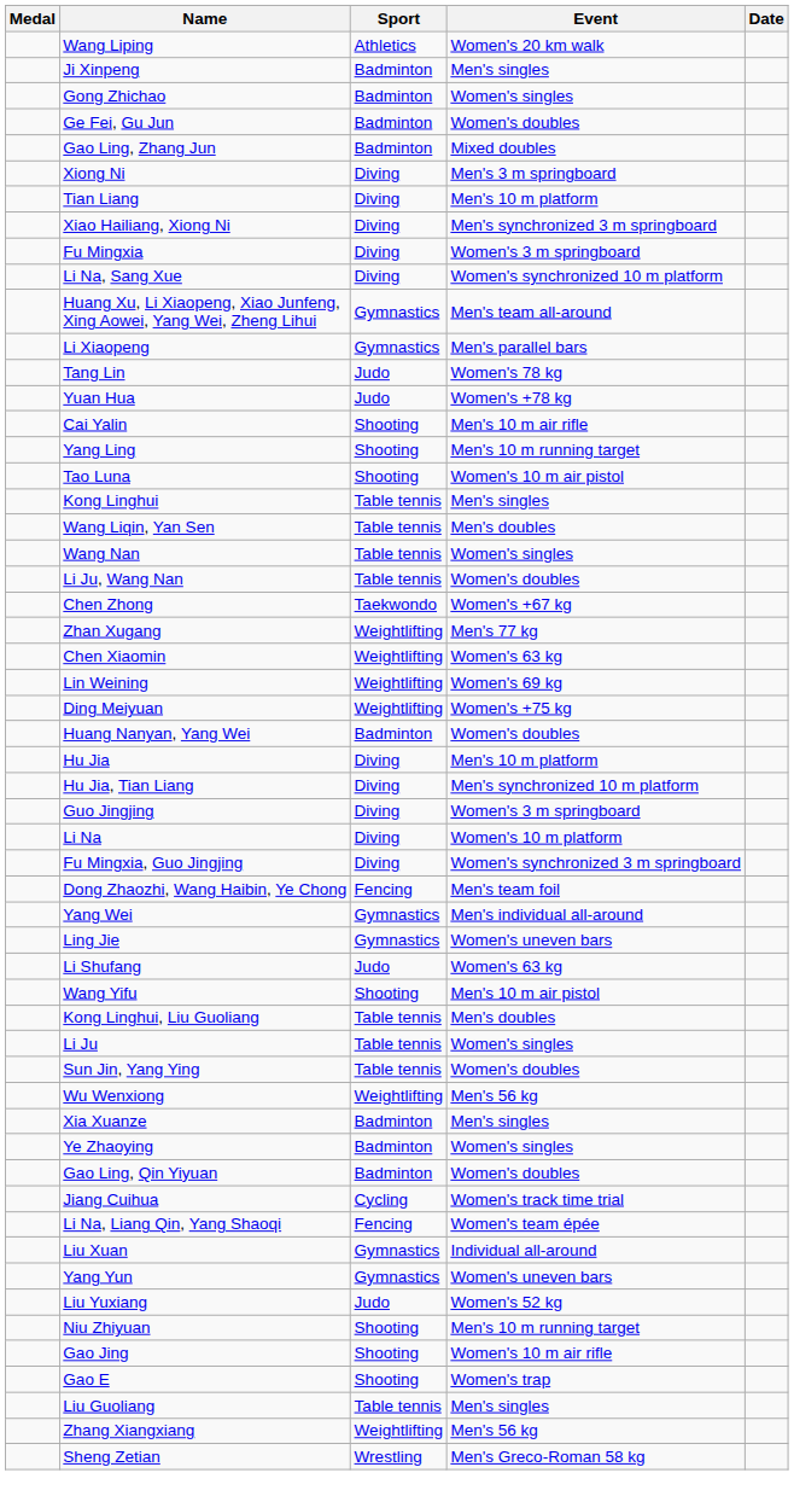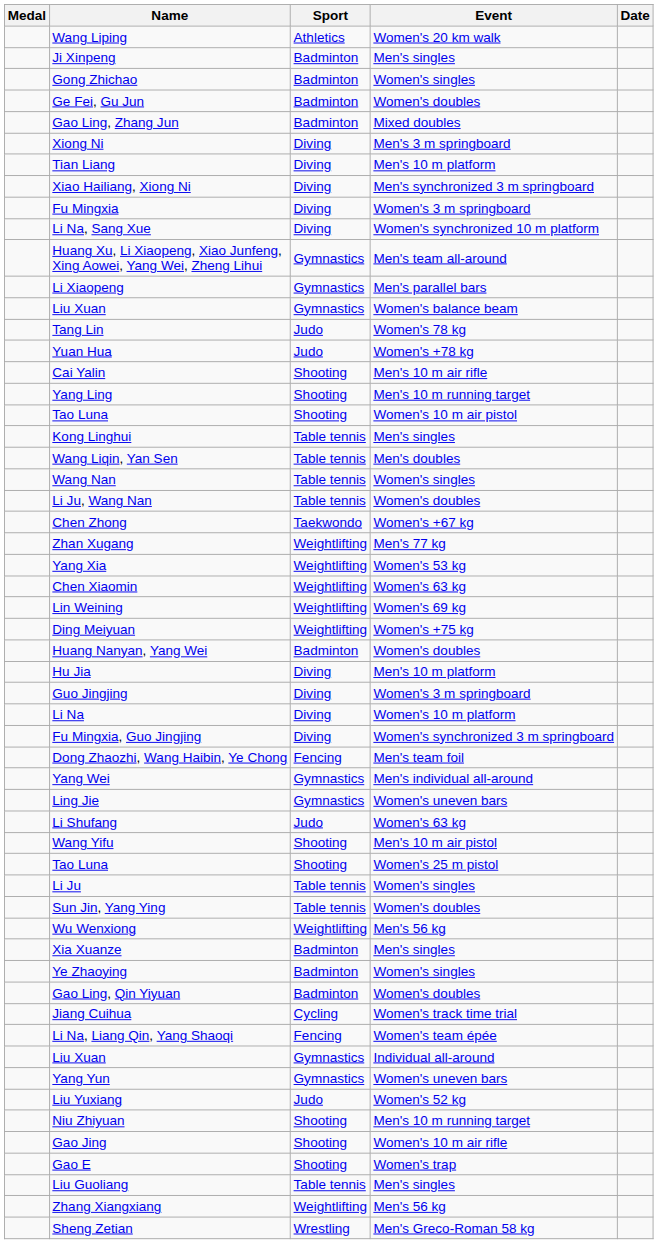+ row: Liu Xuan | Gymnastics | Women's balance beam
+ row: Yang Xia | Weightlifting | Women's 53 kg
- row: Hu Jia, Tian Liang | Diving | Men's synchronized 10 m platform
+ row: Tao Luna | Shooting | Women's 25 m pistol
- row: Kong Linghui, Liu Guoliang | Table tennis | Men's doubles
